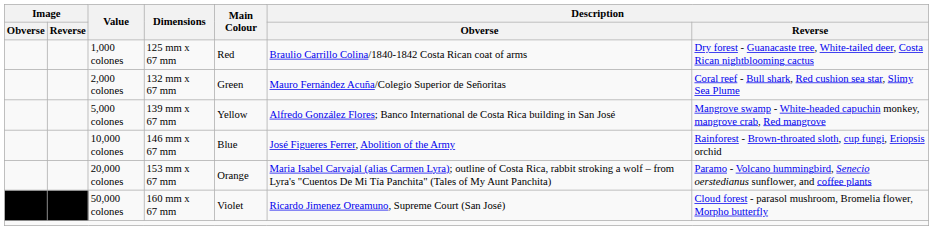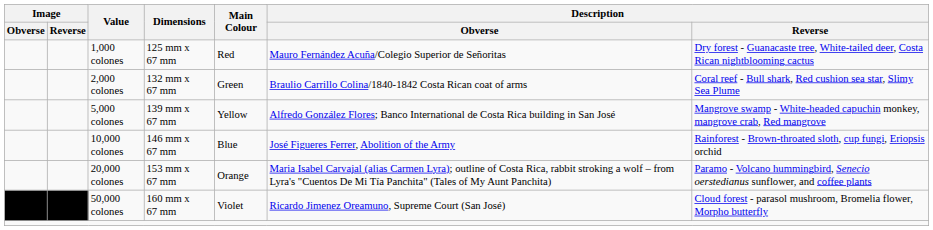1,000 colones | Description / Obverse: Braulio Carrillo Colina/1840-1842 Costa Rican coat of arms -> Mauro Fernández Acuña/Colegio Superior de Señoritas
2,000 colones | Description / Obverse: Mauro Fernández Acuña/Colegio Superior de Señoritas -> Braulio Carrillo Colina/1840-1842 Costa Rican coat of arms
